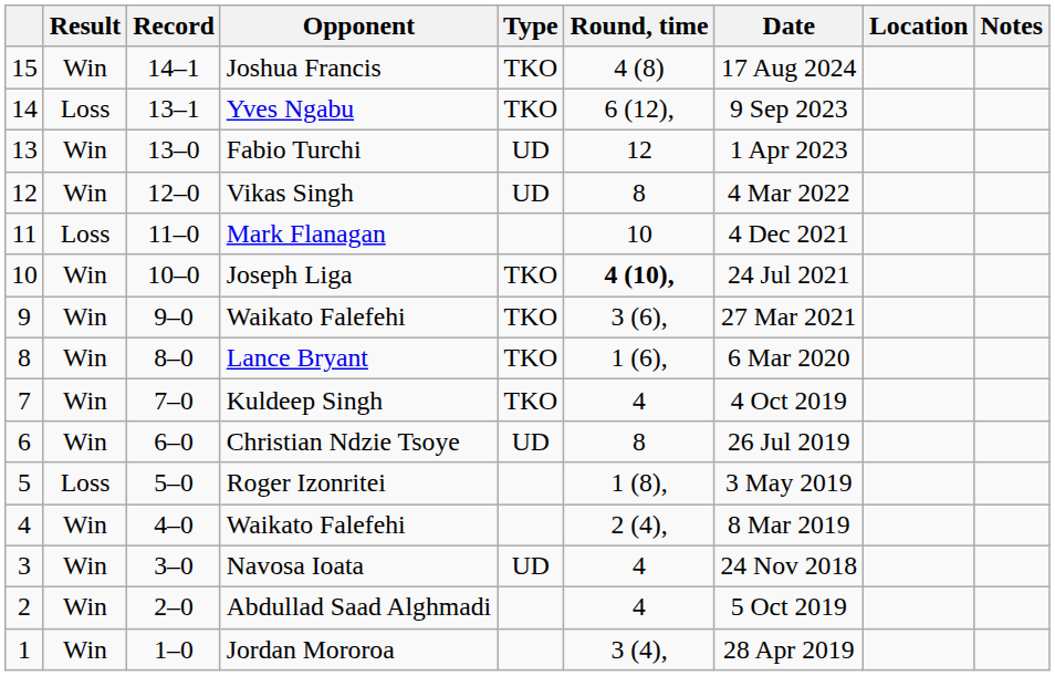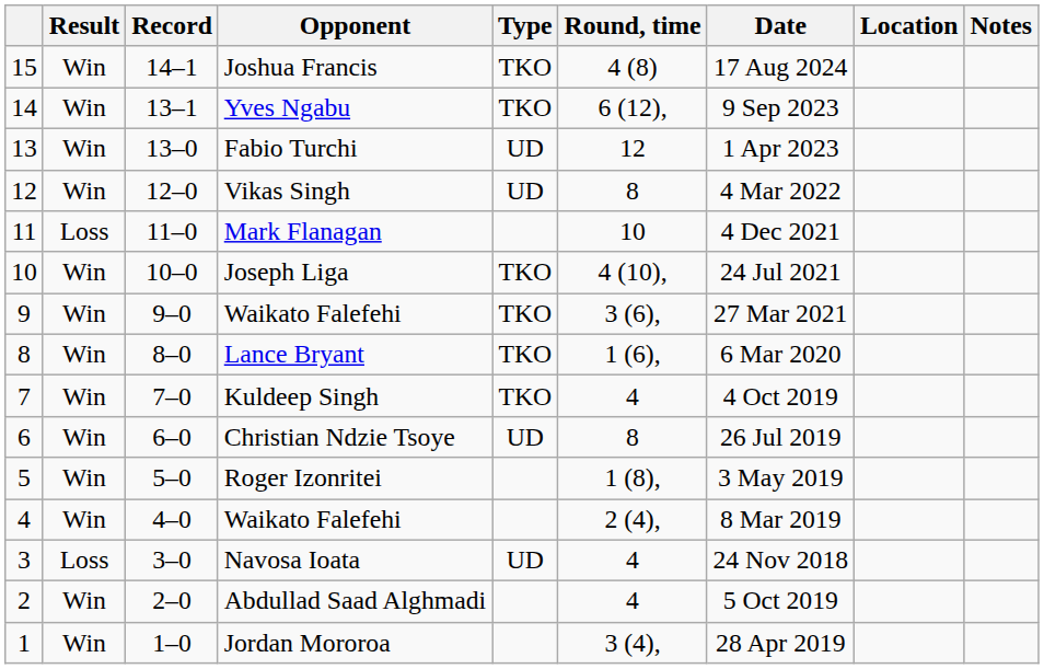Yves Ngabu | Result: Loss -> Win
Joseph Liga | Round, time: bold -> normal
Roger Izonritei | Result: Loss -> Win
Navosa Ioata | Result: Win -> Loss
